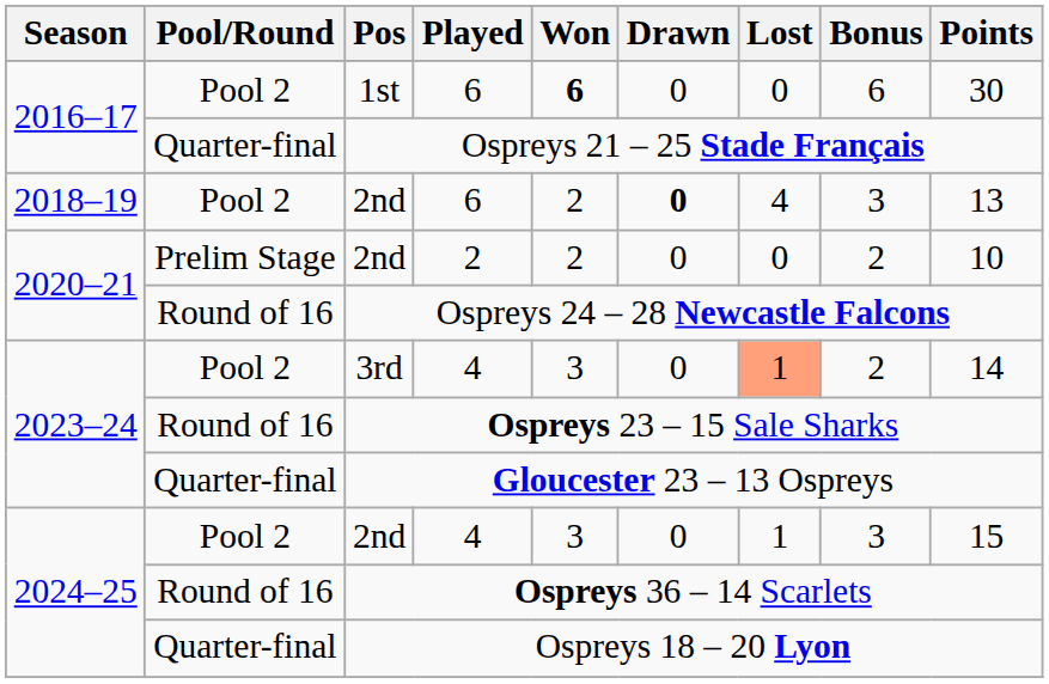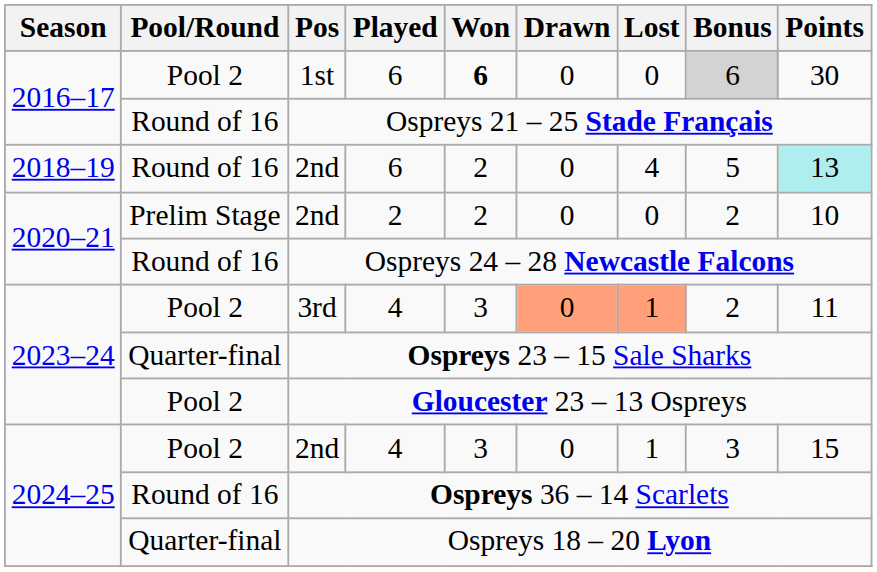1st | Bonus: no background -> lightgrey background
Ospreys 21 – 25 Stade Français | Pool/Round: Quarter-final -> Round of 16
2nd / 6 | Pool/Round: Pool 2 -> Round of 16
2nd / 6 | Drawn: bold -> normal
2nd / 6 | Bonus: 3 -> 5
2nd / 6 | Points: no background -> paleturquoise background
3rd | Drawn: no background -> lightsalmon background
3rd | Points: 14 -> 11
Ospreys 23 – 15 Sale Sharks | Pool/Round: Round of 16 -> Quarter-final
Gloucester 23 – 13 Ospreys | Pool/Round: Quarter-final -> Pool 2
